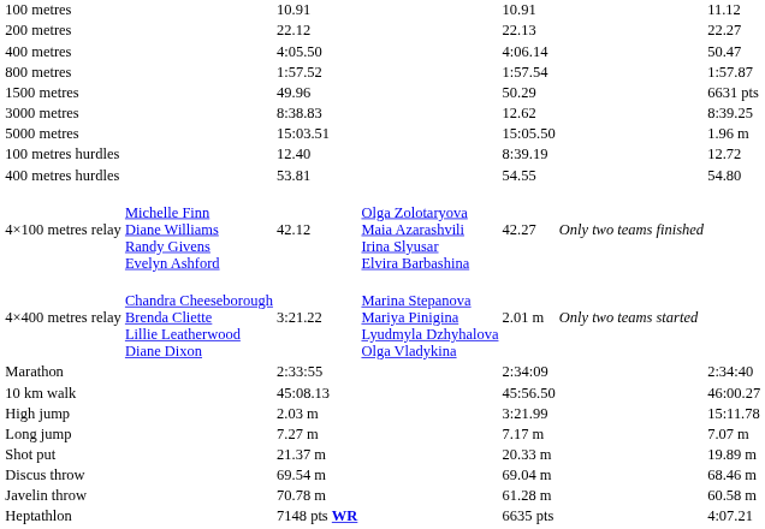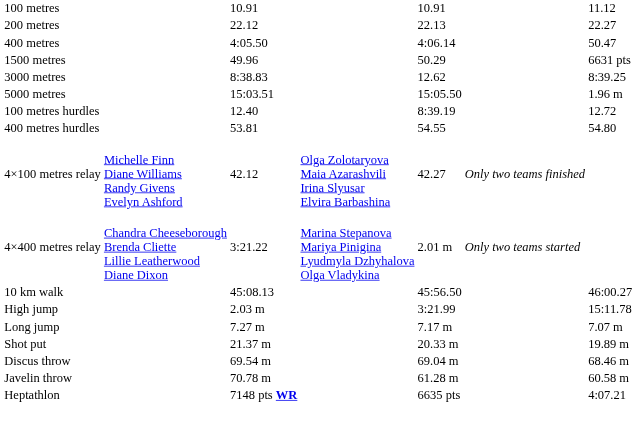- row: 800 metres | 1:57.52 | 1:57.54 | 1:57.87
- row: Marathon | 2:33:55 | 2:34:09 | 2:34:40
